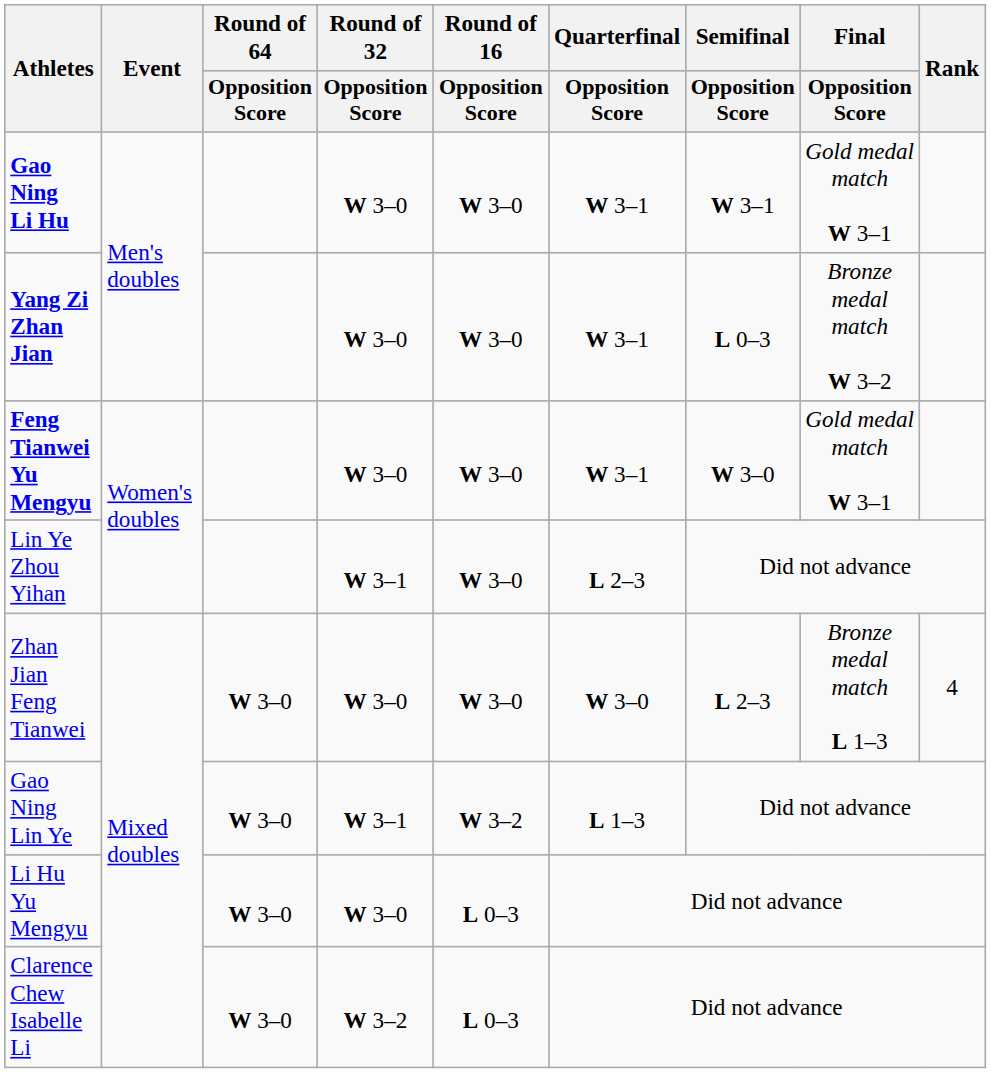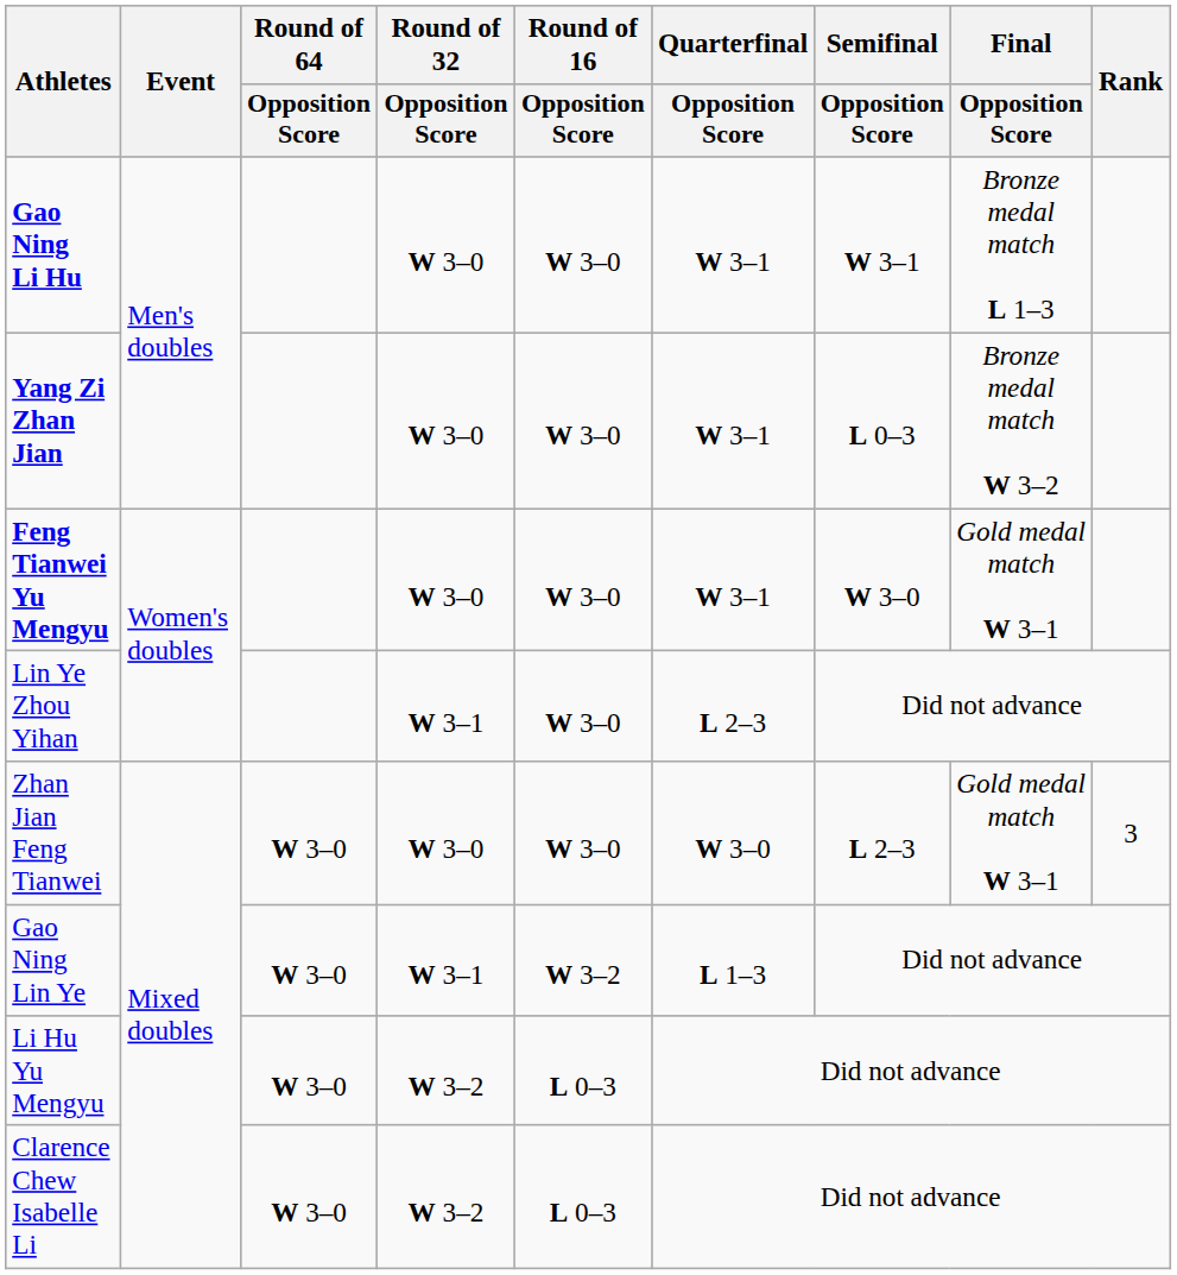Gao Ning Li Hu | Final / Opposition Score: Gold medal match W 3–1 -> Bronze medal match L 1–3
Zhan Jian Feng Tianwei | Final / Opposition Score: Bronze medal match L 1–3 -> Gold medal match W 3–1
Zhan Jian Feng Tianwei | Rank: 4 -> 3
Li Hu Yu Mengyu | Round of 32 / Opposition Score: W 3–0 -> W 3–2
